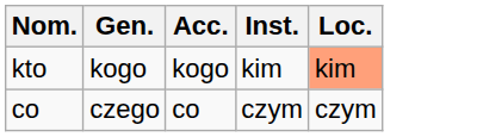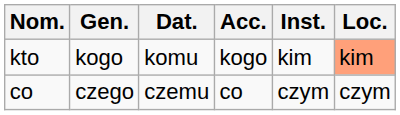+ column: Dat. | komu | czemu
